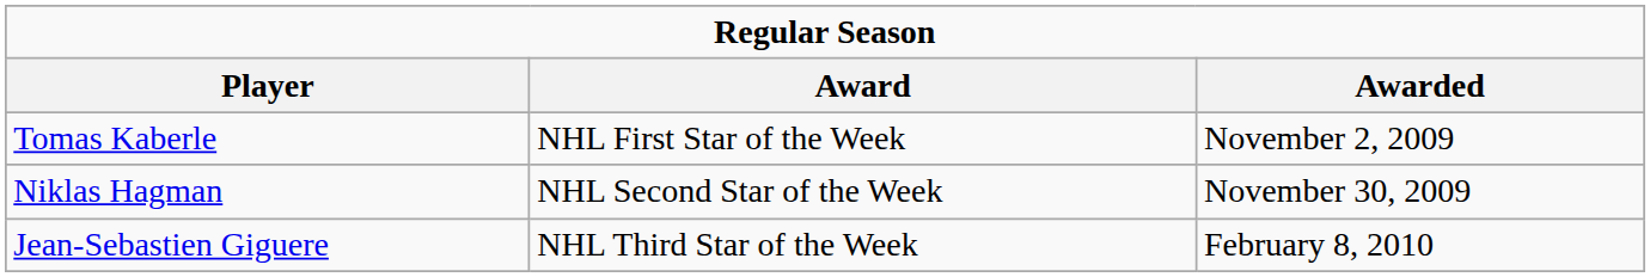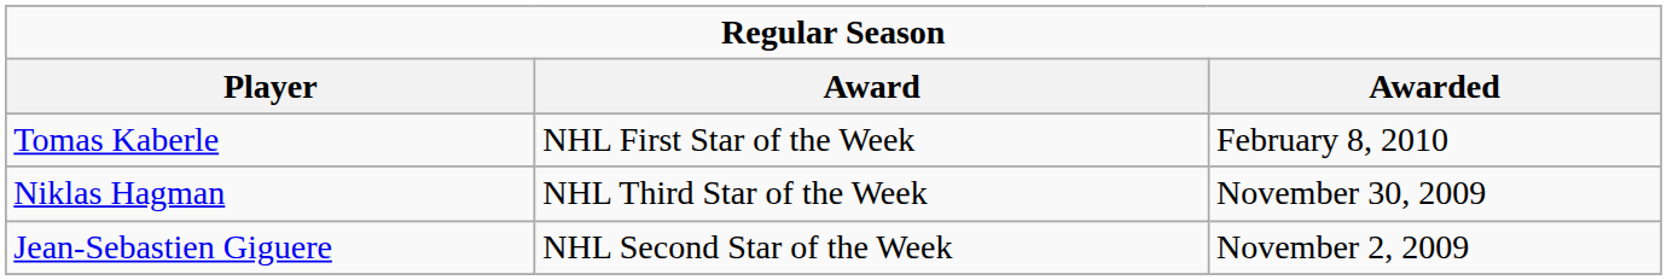Tomas Kaberle | Awarded: November 2, 2009 -> February 8, 2010
Niklas Hagman | Award: NHL Second Star of the Week -> NHL Third Star of the Week
Jean-Sebastien Giguere | Award: NHL Third Star of the Week -> NHL Second Star of the Week
Jean-Sebastien Giguere | Awarded: February 8, 2010 -> November 2, 2009
